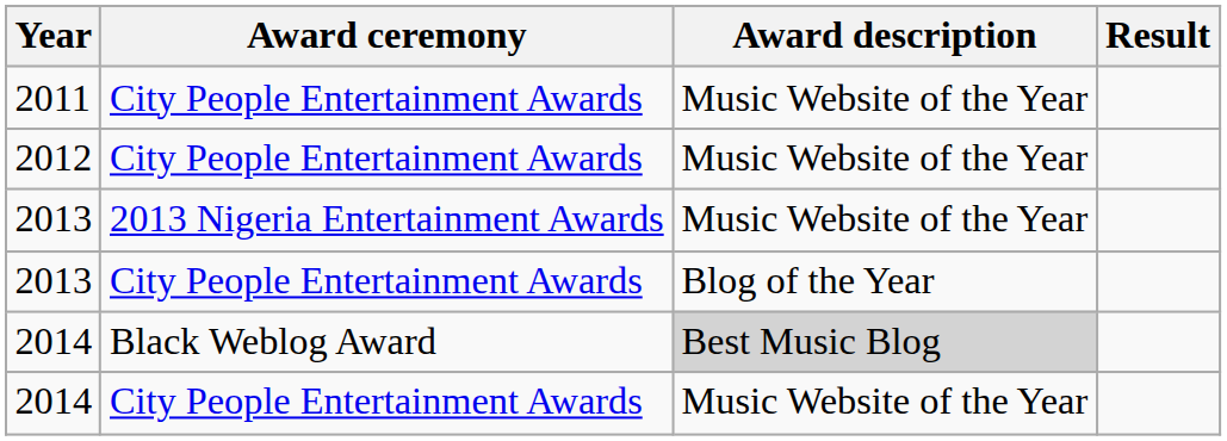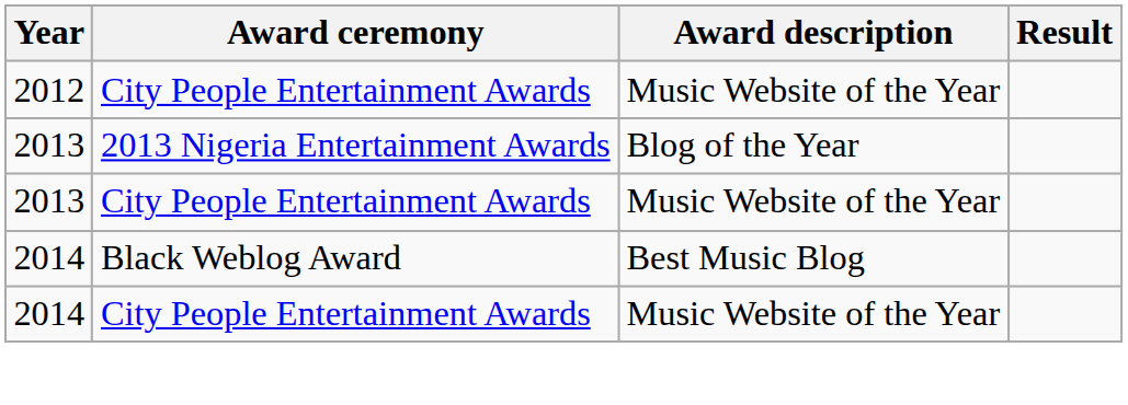- row: 2011 | City People Entertainment Awards | Music Website of the Year
2013 / 2013 Nigeria Entertainment Awards | Award description: Music Website of the Year -> Blog of the Year
2013 / City People Entertainment Awards | Award description: Blog of the Year -> Music Website of the Year
2014 / Black Weblog Award | Award description: lightgrey background -> no background
